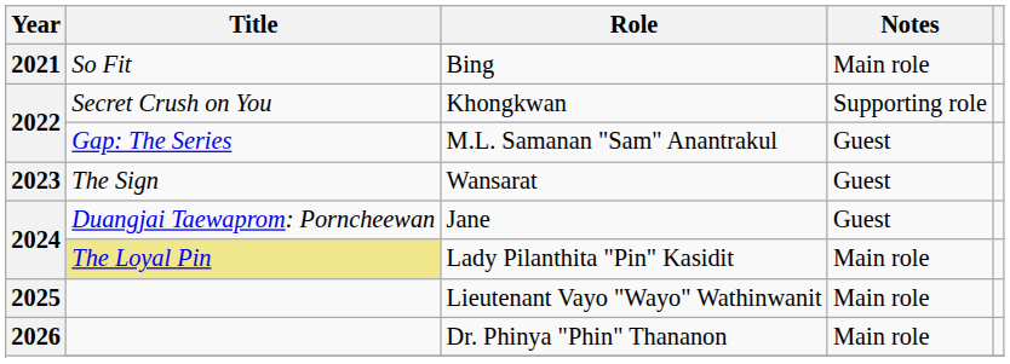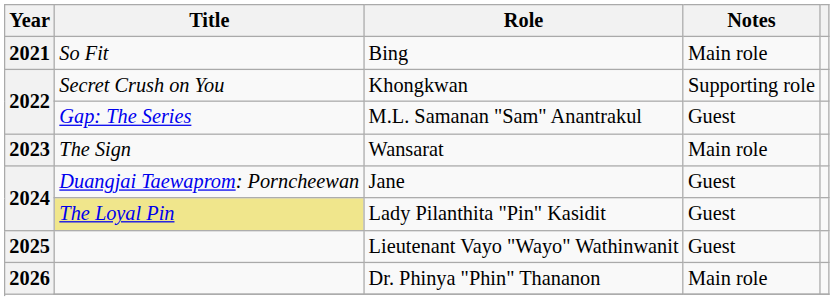Wansarat | Notes: Guest -> Main role
Lady Pilanthita "Pin" Kasidit | Notes: Main role -> Guest
Lieutenant Vayo "Wayo" Wathinwanit | Notes: Main role -> Guest
